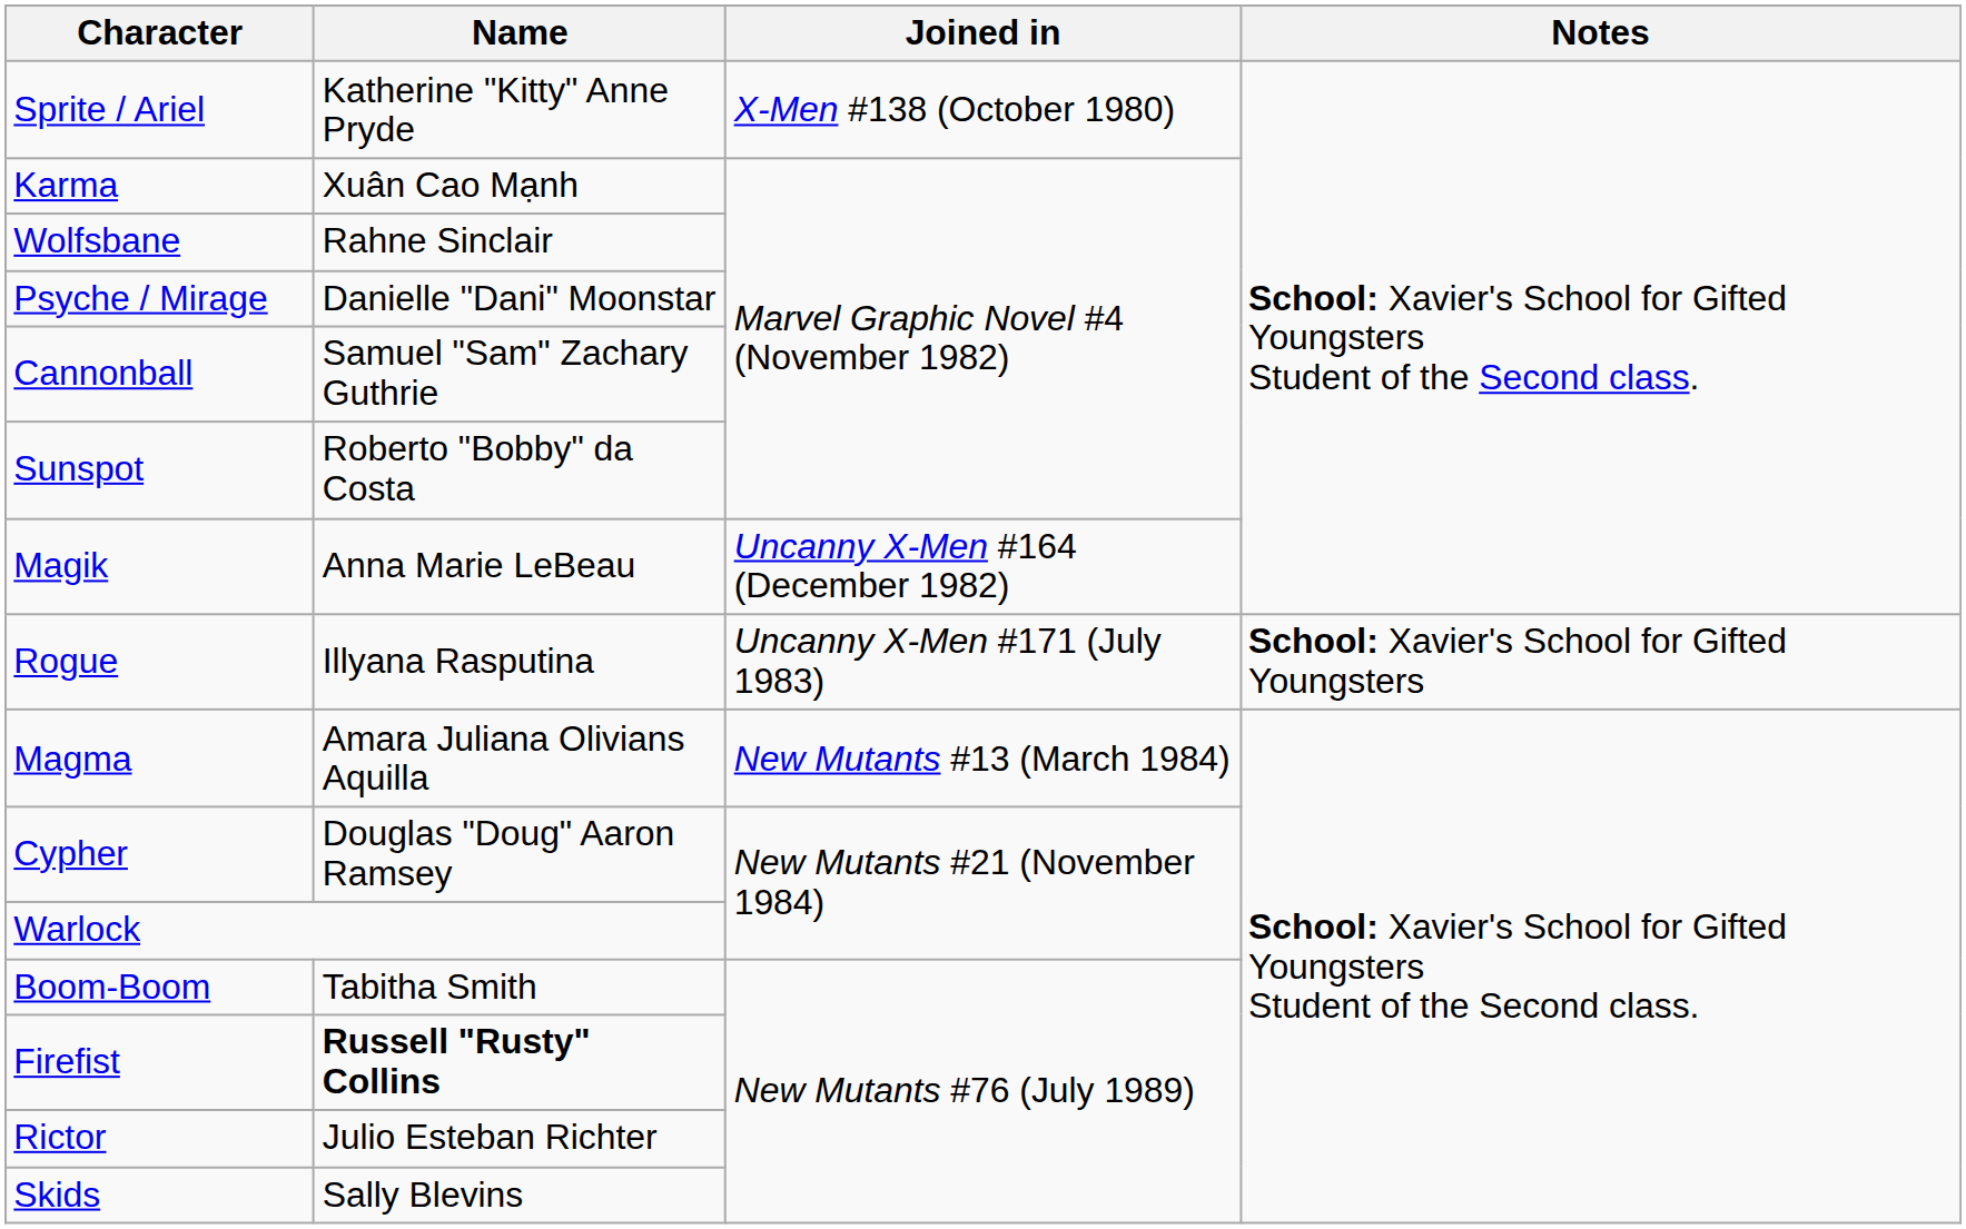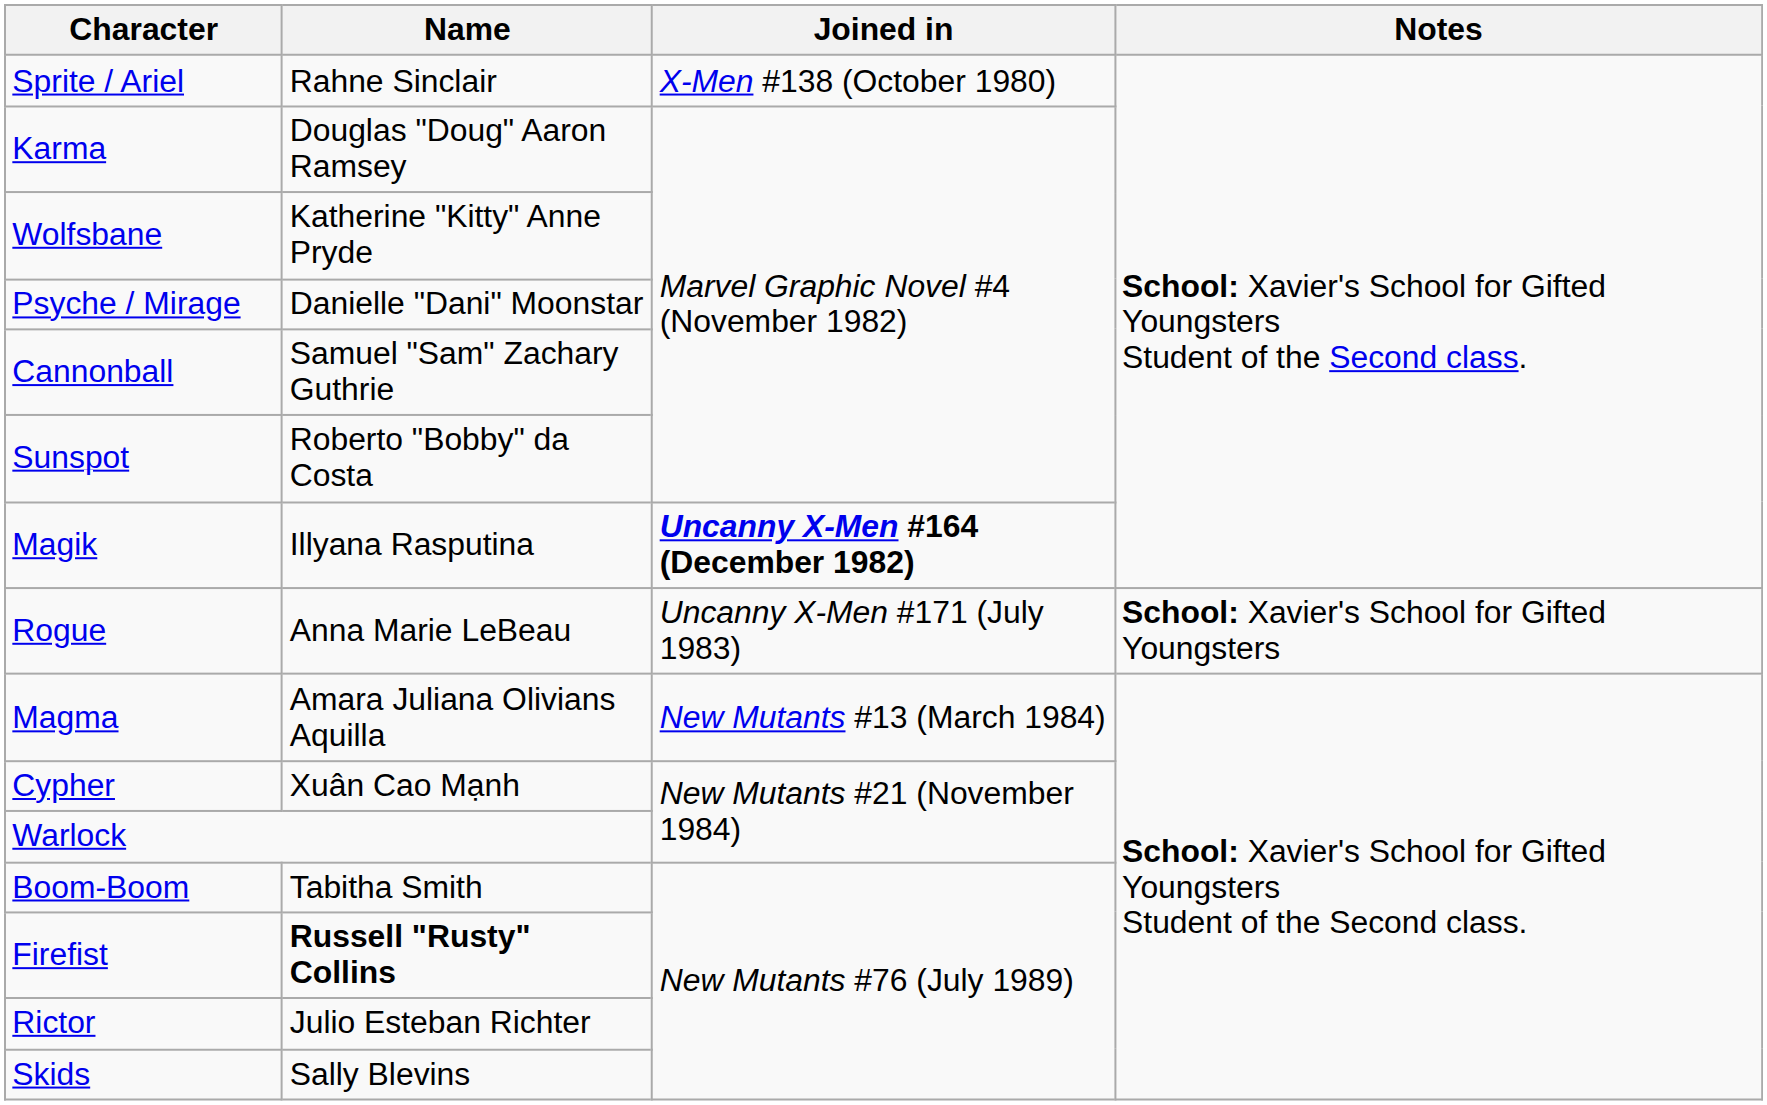Sprite / Ariel | Name: Katherine "Kitty" Anne Pryde -> Rahne Sinclair
Karma | Name: Xuân Cao Mạnh -> Douglas "Doug" Aaron Ramsey
Wolfsbane | Name: Rahne Sinclair -> Katherine "Kitty" Anne Pryde
Magik | Name: Anna Marie LeBeau -> Illyana Rasputina
Magik | Joined in: normal -> bold
Rogue | Name: Illyana Rasputina -> Anna Marie LeBeau
Cypher | Name: Douglas "Doug" Aaron Ramsey -> Xuân Cao Mạnh
